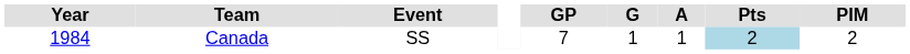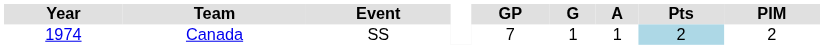Canada | Year: 1984 -> 1974
